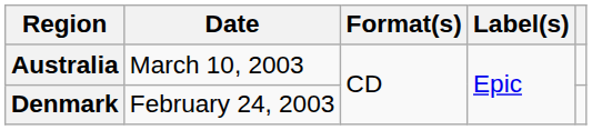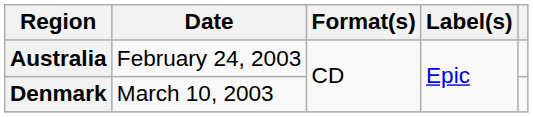Australia | Date: March 10, 2003 -> February 24, 2003
Denmark | Date: February 24, 2003 -> March 10, 2003
